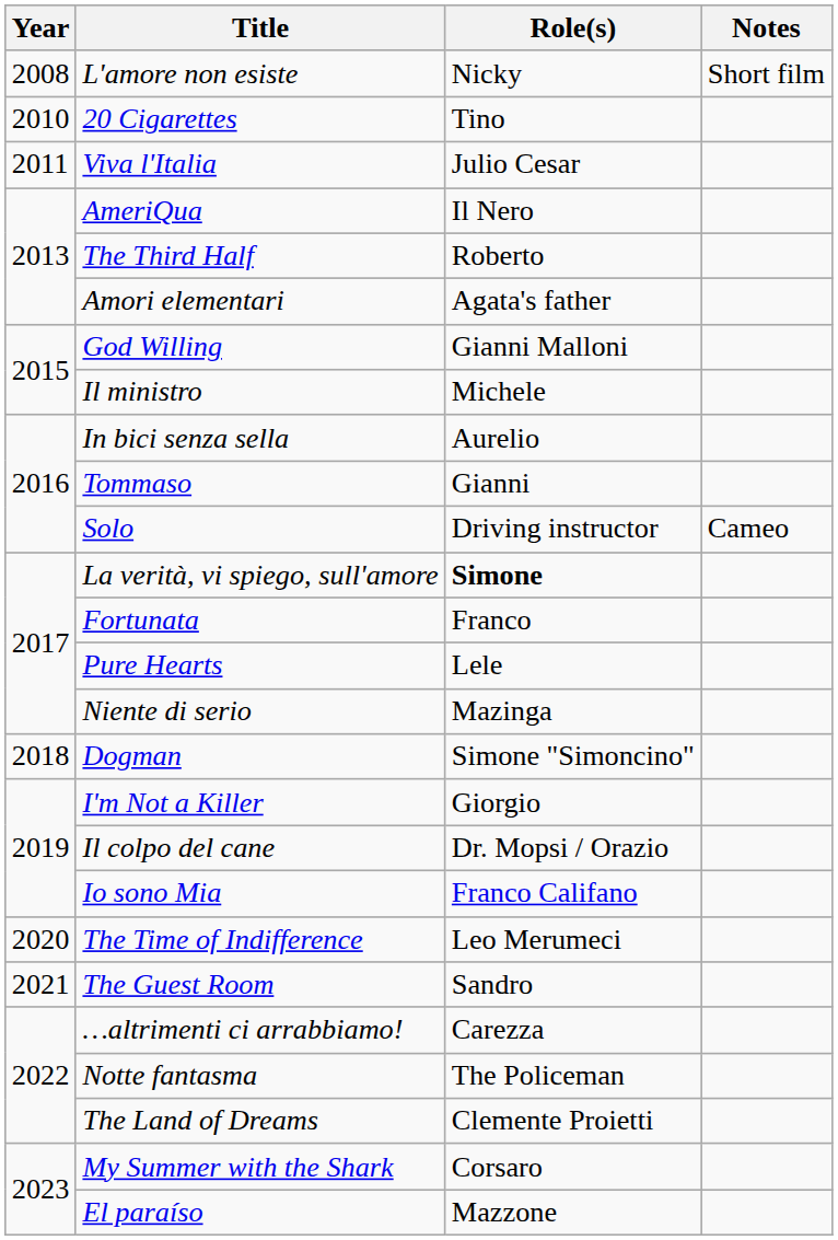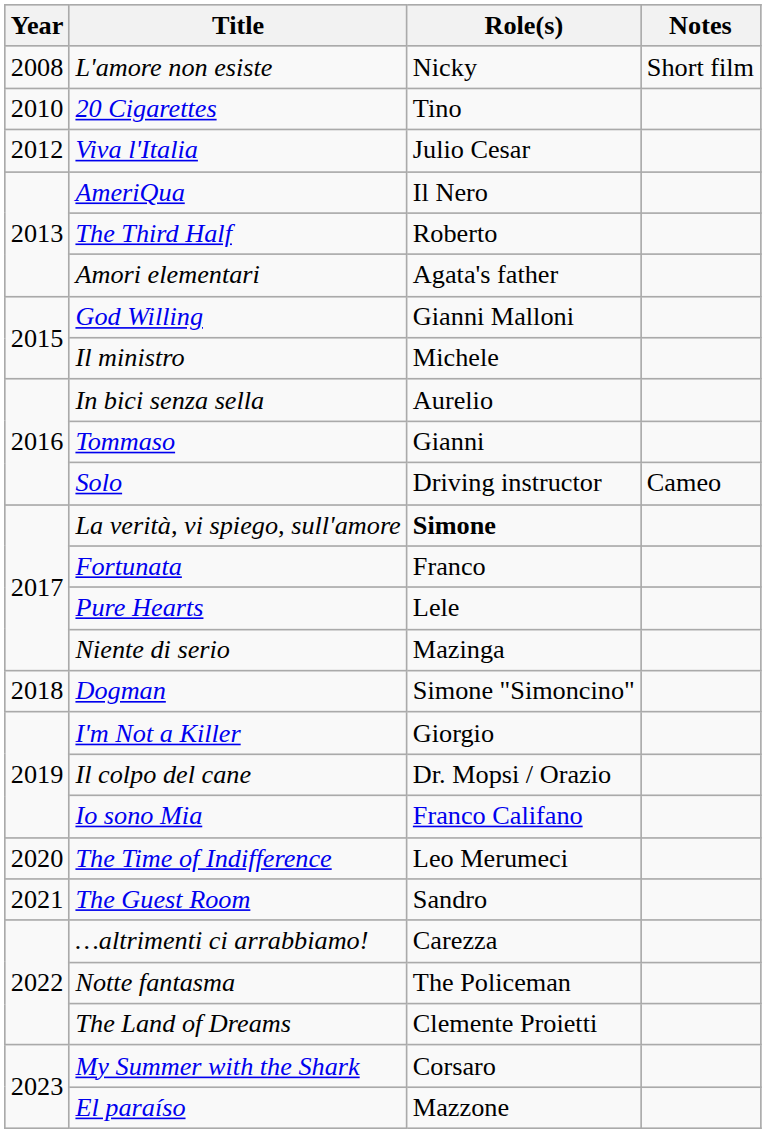Viva l'Italia | Year: 2011 -> 2012
